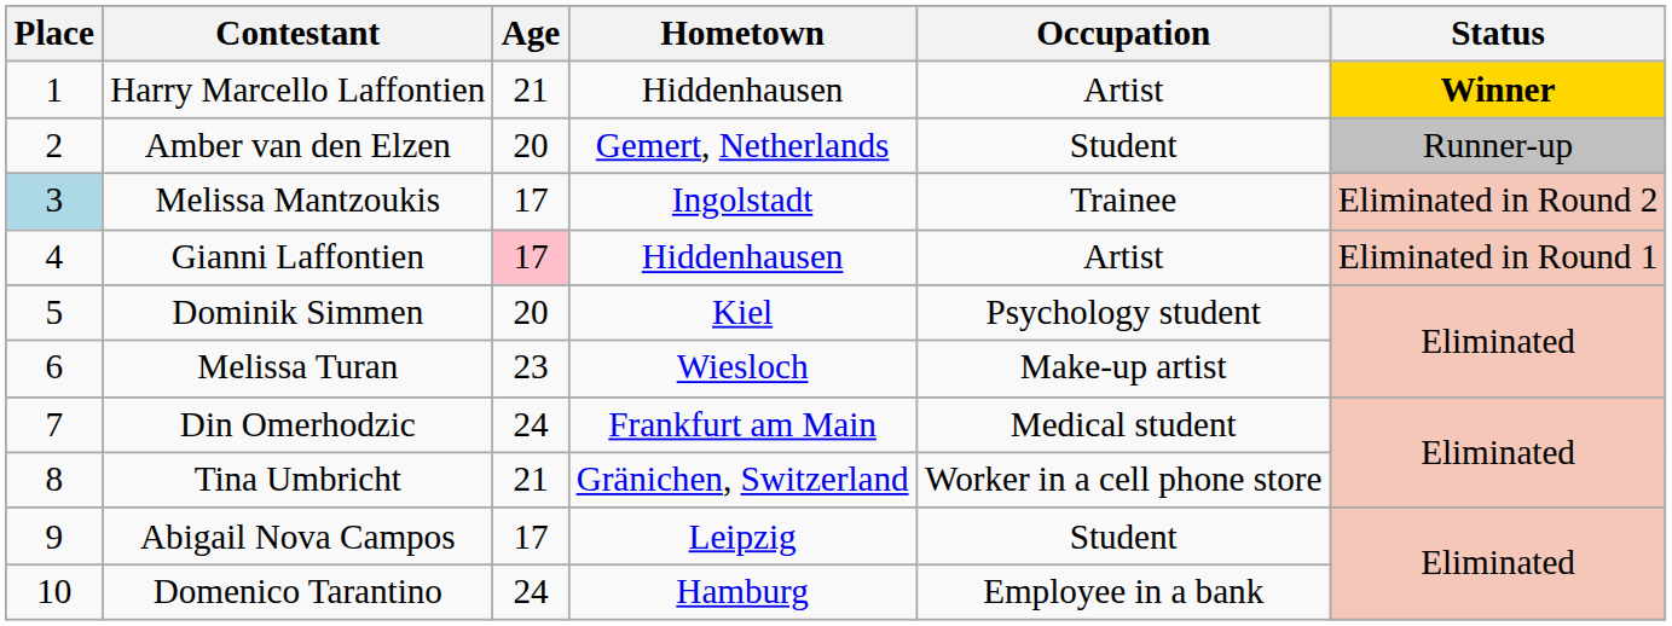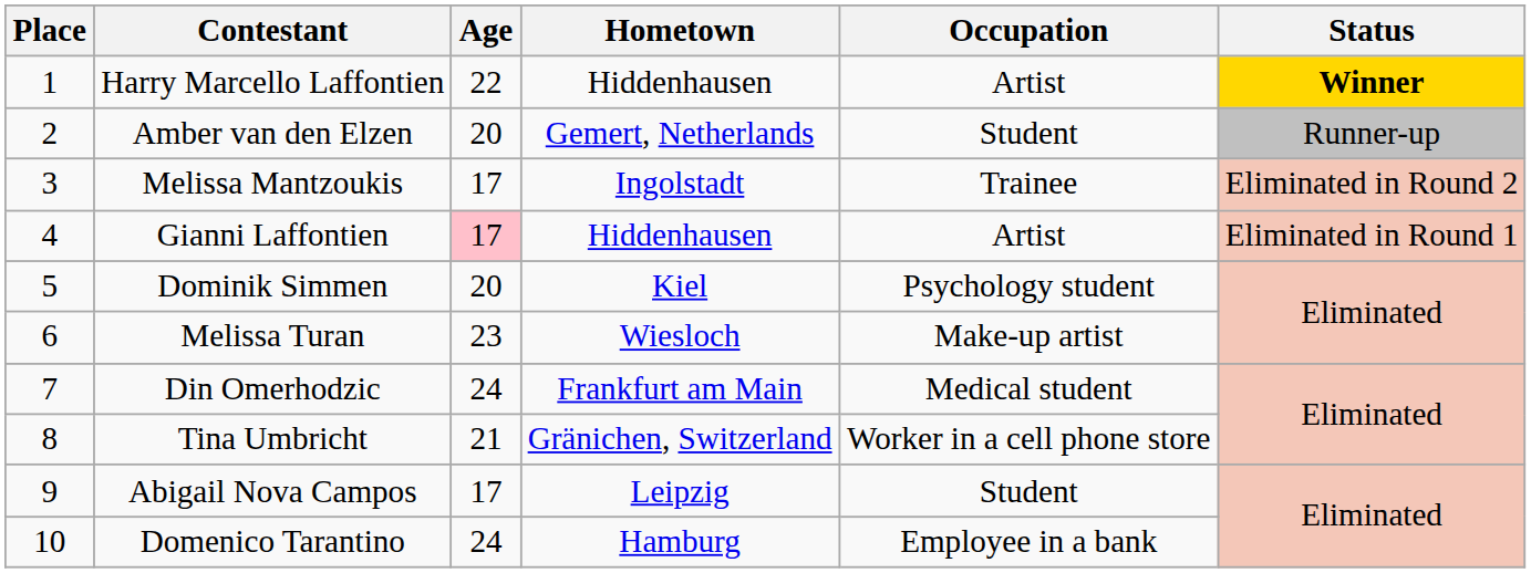Harry Marcello Laffontien | Age: 21 -> 22
Melissa Mantzoukis | Place: lightblue background -> no background
